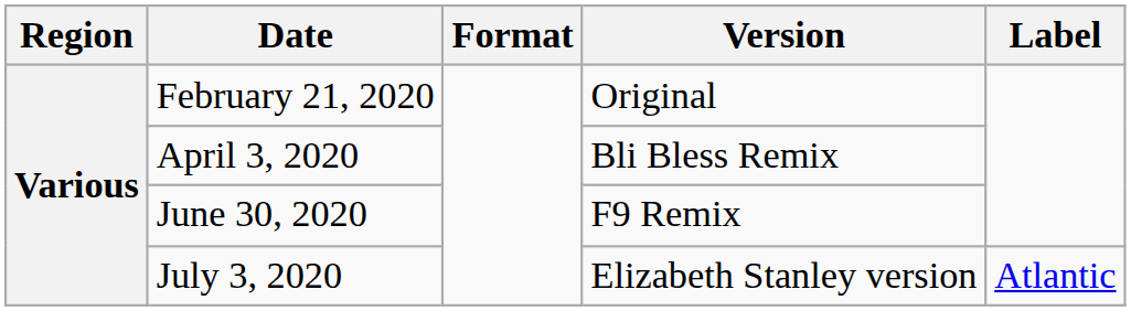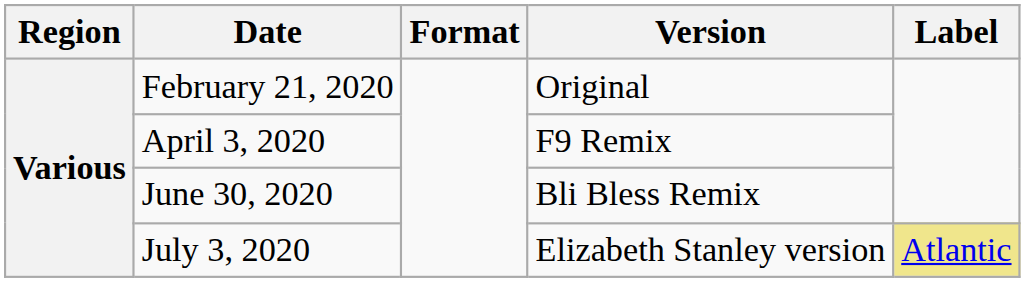April 3, 2020 | Version: Bli Bless Remix -> F9 Remix
June 30, 2020 | Version: F9 Remix -> Bli Bless Remix
July 3, 2020 | Label: no background -> khaki background
